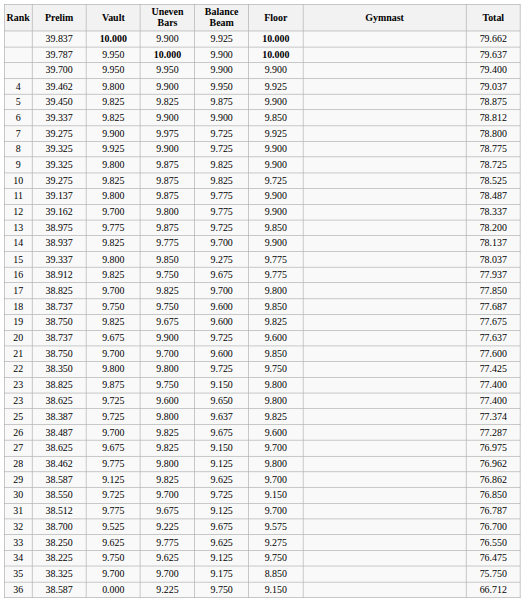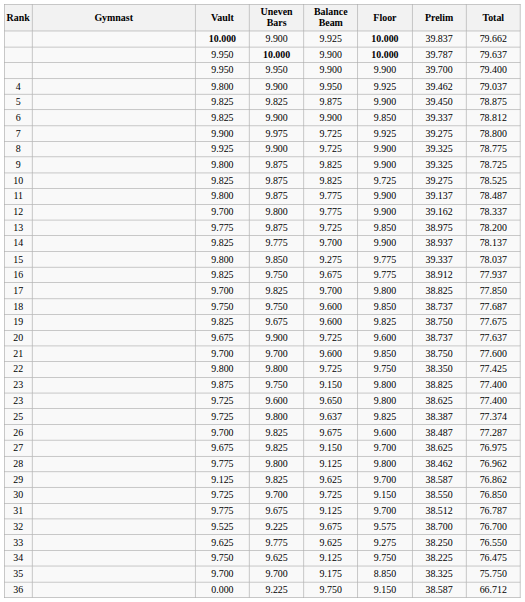columns swapped: Gymnast <-> Prelim
